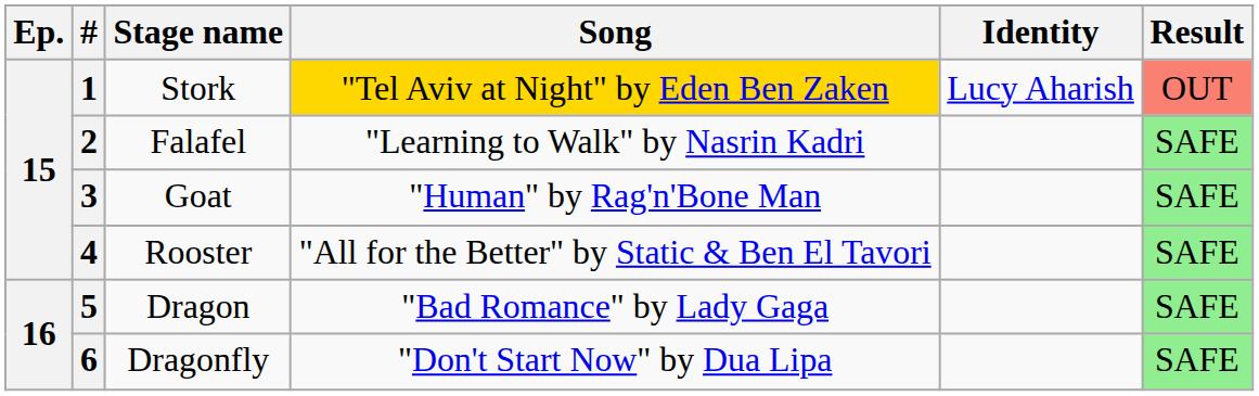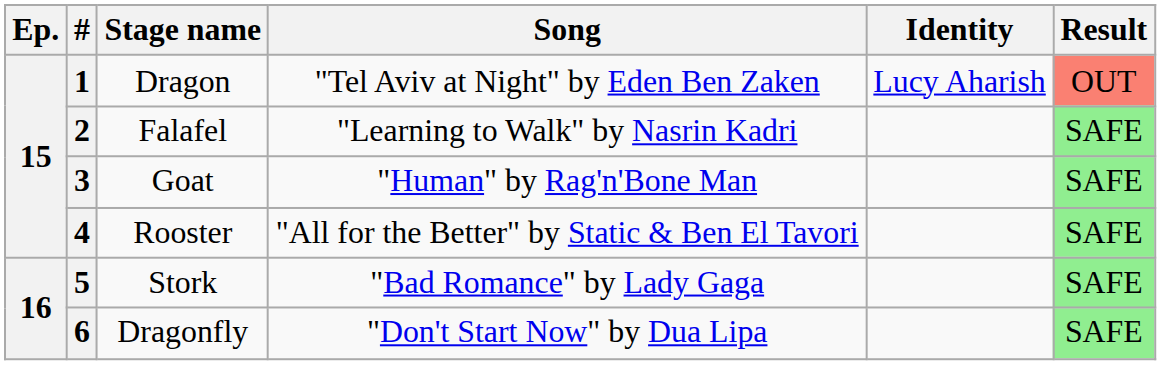1 | Stage name: Stork -> Dragon
1 | Song: gold background -> no background
5 | Stage name: Dragon -> Stork
